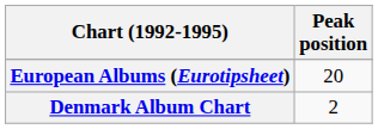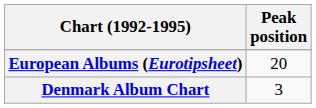Denmark Album Chart | Peak position: 2 -> 3
